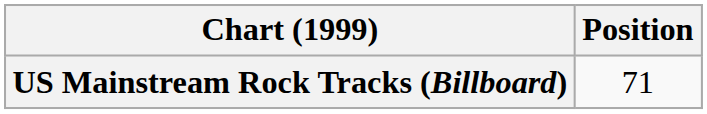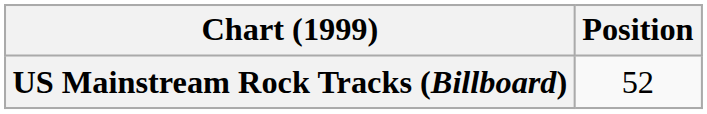US Mainstream Rock Tracks (Billboard) | Position: 71 -> 52
